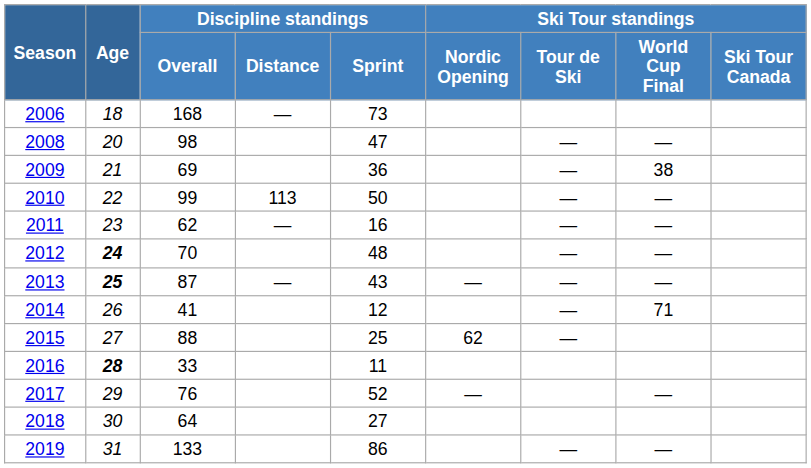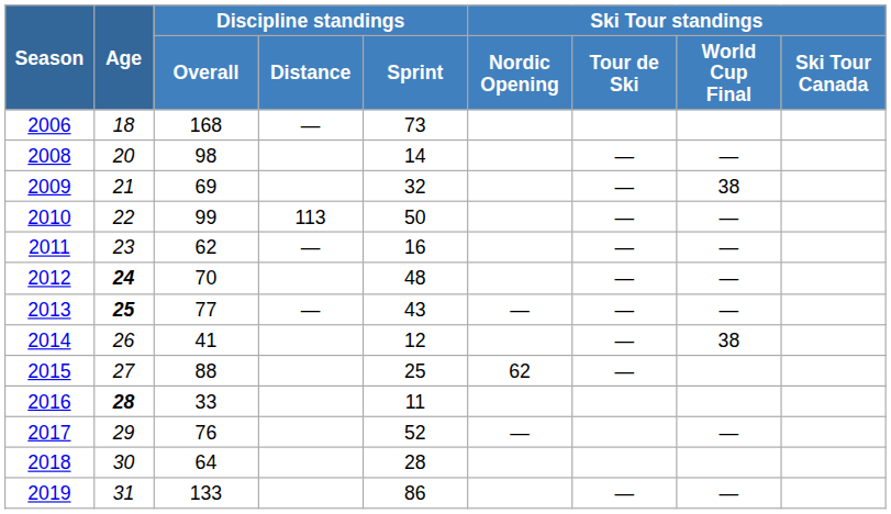2008 | Discipline standings / Sprint: 47 -> 14
2009 | Discipline standings / Sprint: 36 -> 32
2013 | Discipline standings / Overall: 87 -> 77
2014 | Ski Tour standings / World Cup Final: 71 -> 38
2018 | Discipline standings / Sprint: 27 -> 28
